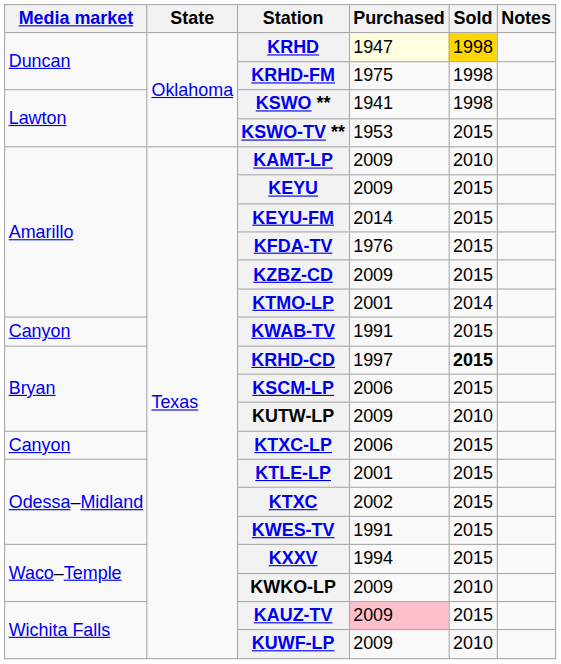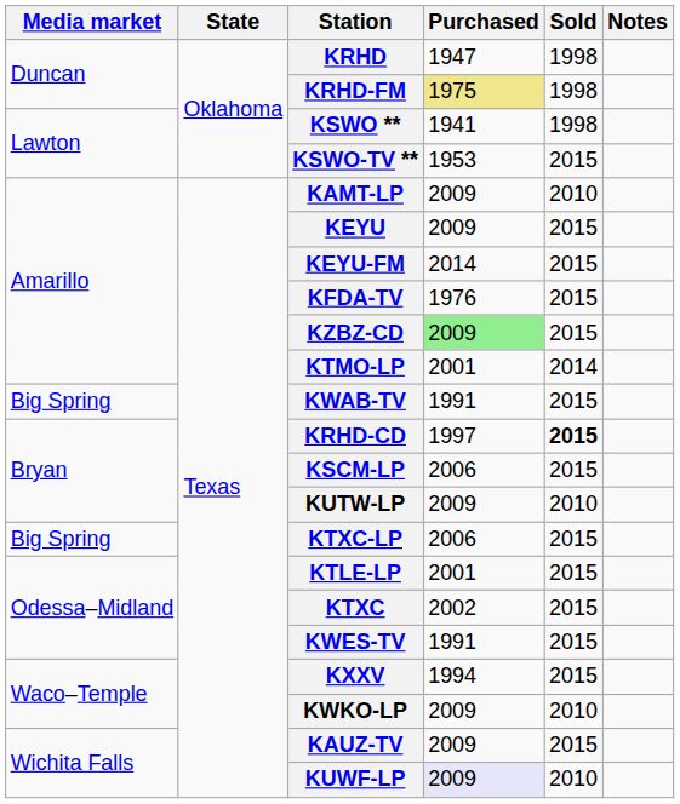KRHD | Purchased: lightyellow background -> no background
KRHD | Sold: gold background -> no background
KRHD-FM | Purchased: no background -> khaki background
KZBZ-CD | Purchased: no background -> lightgreen background
KWAB-TV | Media market: Canyon -> Big Spring
KTXC-LP | Media market: Canyon -> Big Spring
KAUZ-TV | Purchased: pink background -> no background
KUWF-LP | Purchased: no background -> lavender background
